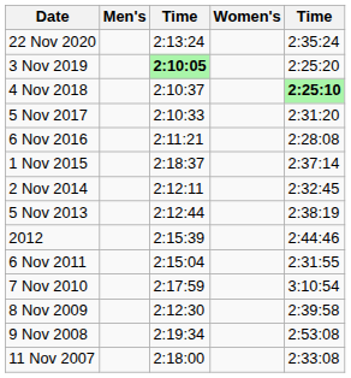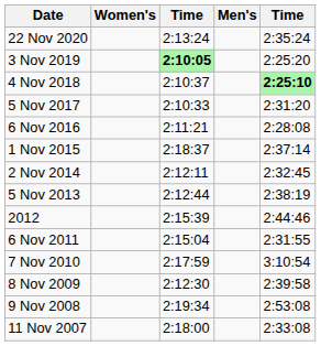columns swapped: Men's <-> Women's
